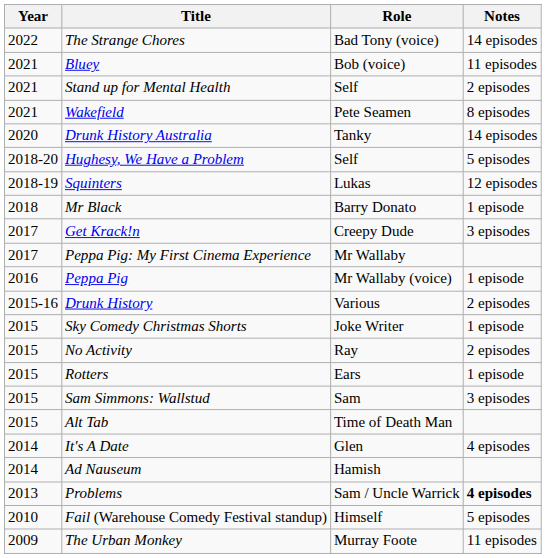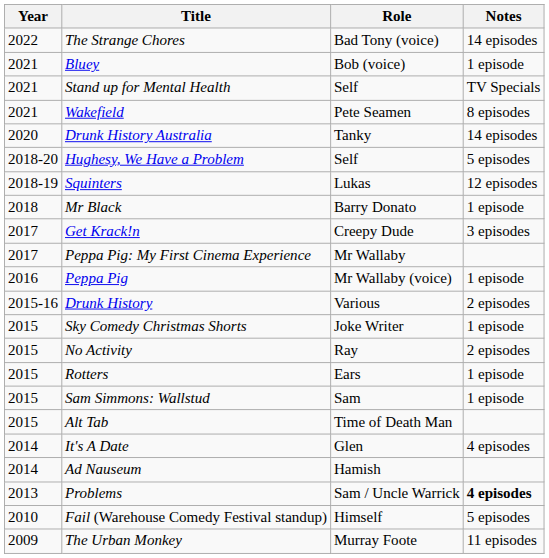Bluey | Notes: 11 episodes -> 1 episode
Stand up for Mental Health | Notes: 2 episodes -> TV Specials
Sam Simmons: Wallstud | Notes: 3 episodes -> 1 episode
